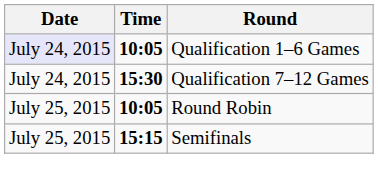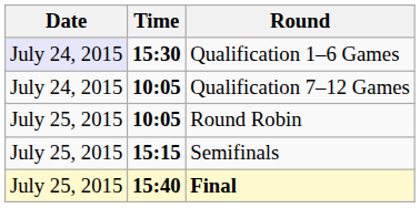Qualification 1–6 Games | Time: 10:05 -> 15:30
Qualification 7–12 Games | Time: 15:30 -> 10:05
+ row: July 25, 2015 | 15:40 | Final
